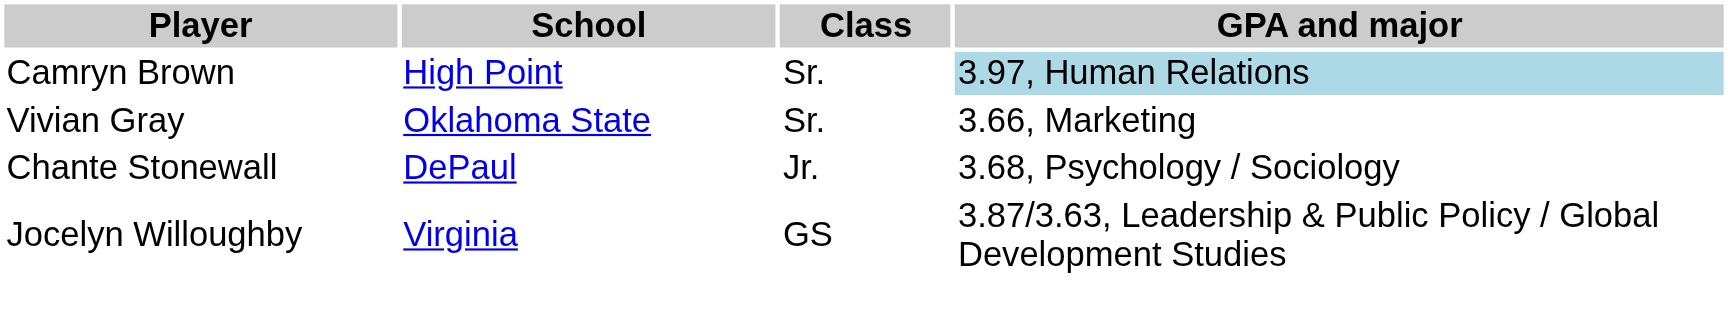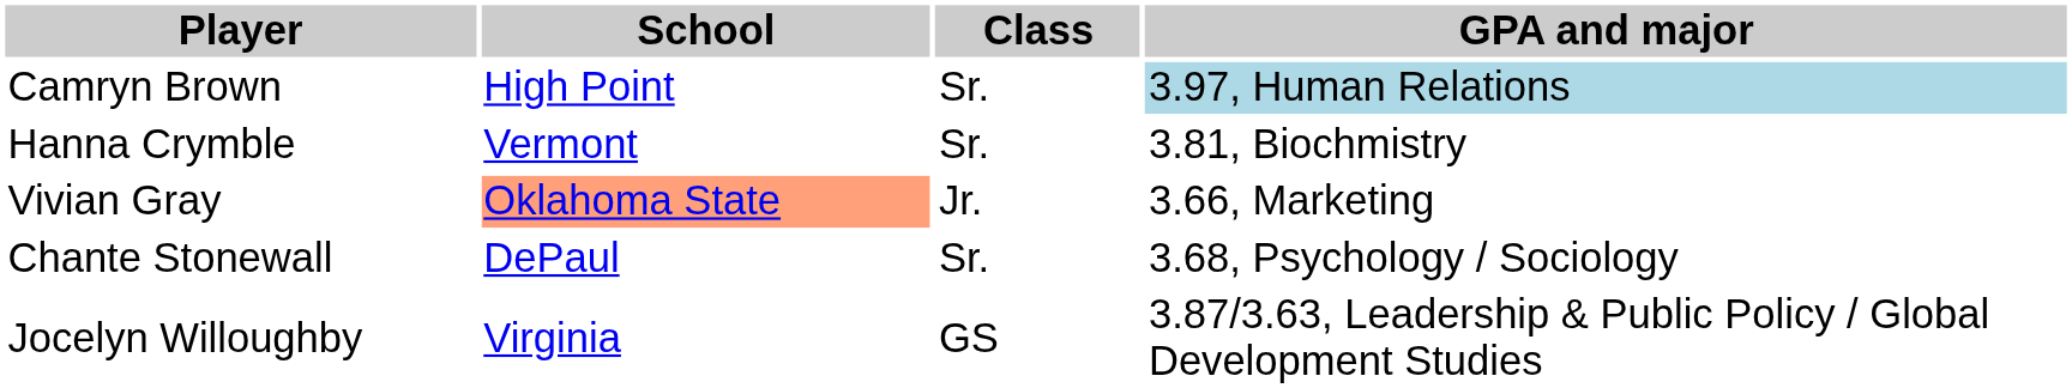+ row: Hanna Crymble | Vermont | Sr. | 3.81, Biochmistry
Vivian Gray | School: no background -> lightsalmon background
Vivian Gray | Class: Sr. -> Jr.
Chante Stonewall | Class: Jr. -> Sr.
